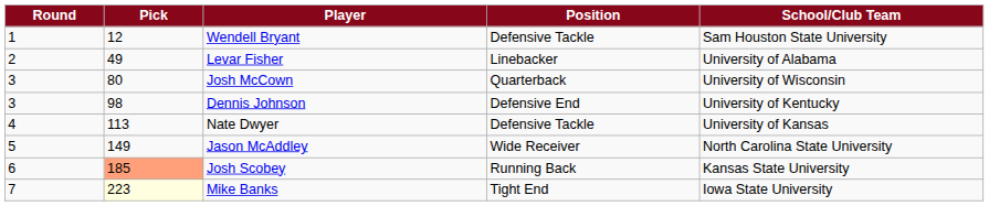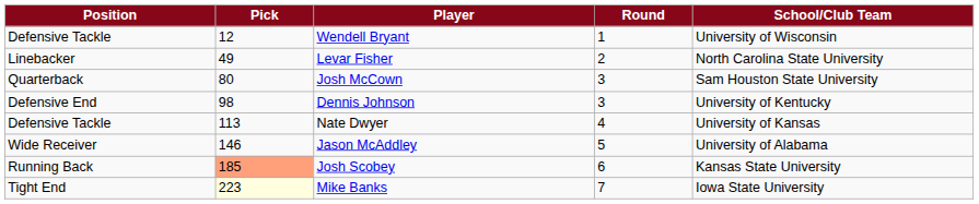columns swapped: Round <-> Position
Wendell Bryant | School/Club Team: Sam Houston State University -> University of Wisconsin
Levar Fisher | School/Club Team: University of Alabama -> North Carolina State University
Josh McCown | School/Club Team: University of Wisconsin -> Sam Houston State University
Jason McAddley | Pick: 149 -> 146
Jason McAddley | School/Club Team: North Carolina State University -> University of Alabama
